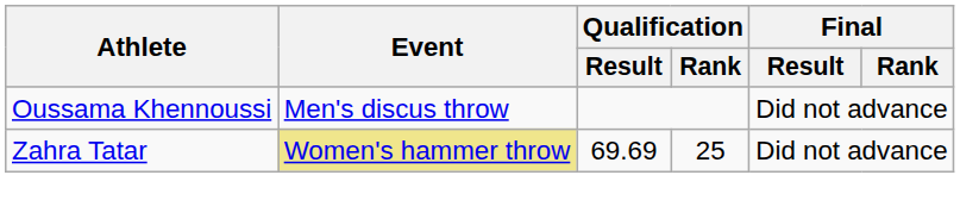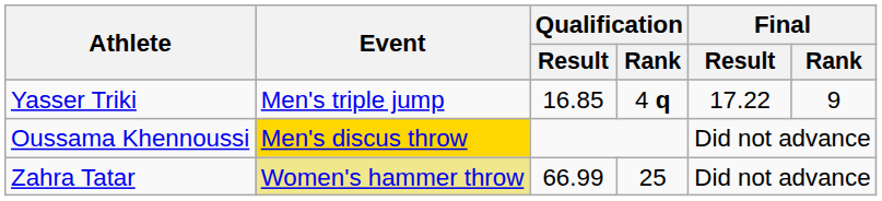+ row: Yasser Triki | Men's triple jump | 16.85 | 4 q | 17.22 | 9
Oussama Khennoussi | Event: no background -> gold background
Zahra Tatar | Qualification / Result: 69.69 -> 66.99
